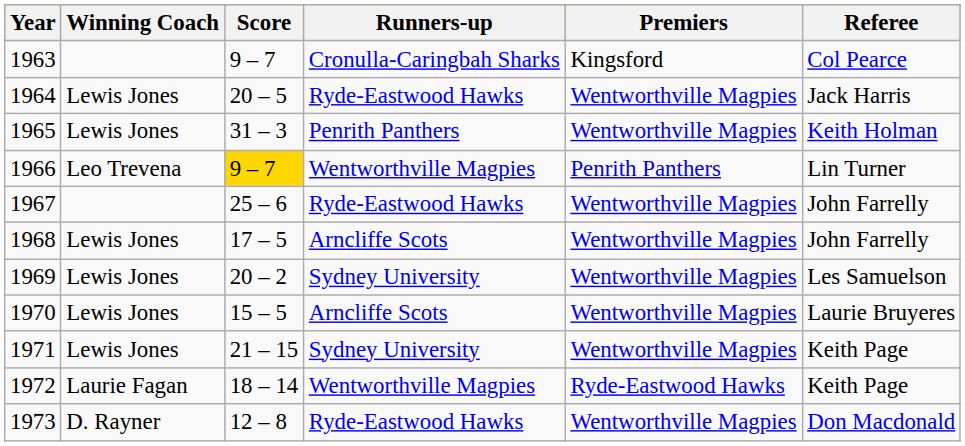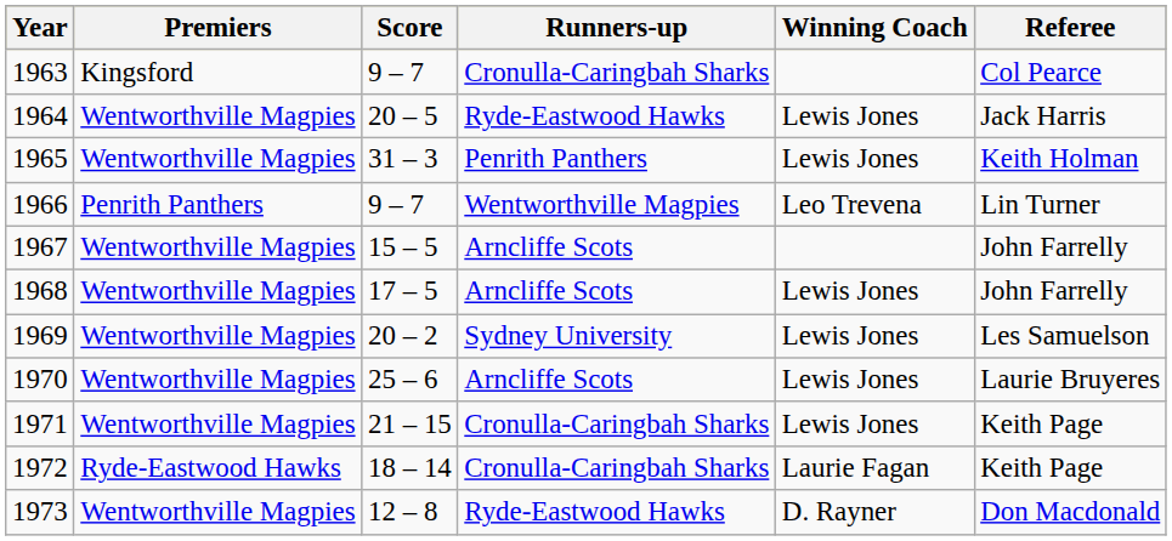columns swapped: Premiers <-> Winning Coach
1966 | Score: gold background -> no background
1967 | Score: 25 – 6 -> 15 – 5
1967 | Runners-up: Ryde-Eastwood Hawks -> Arncliffe Scots
1970 | Score: 15 – 5 -> 25 – 6
1971 | Runners-up: Sydney University -> Cronulla-Caringbah Sharks
1972 | Runners-up: Wentworthville Magpies -> Cronulla-Caringbah Sharks
